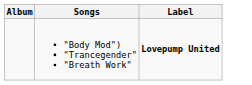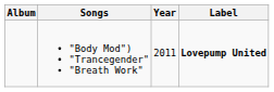+ column: Year | 2011
